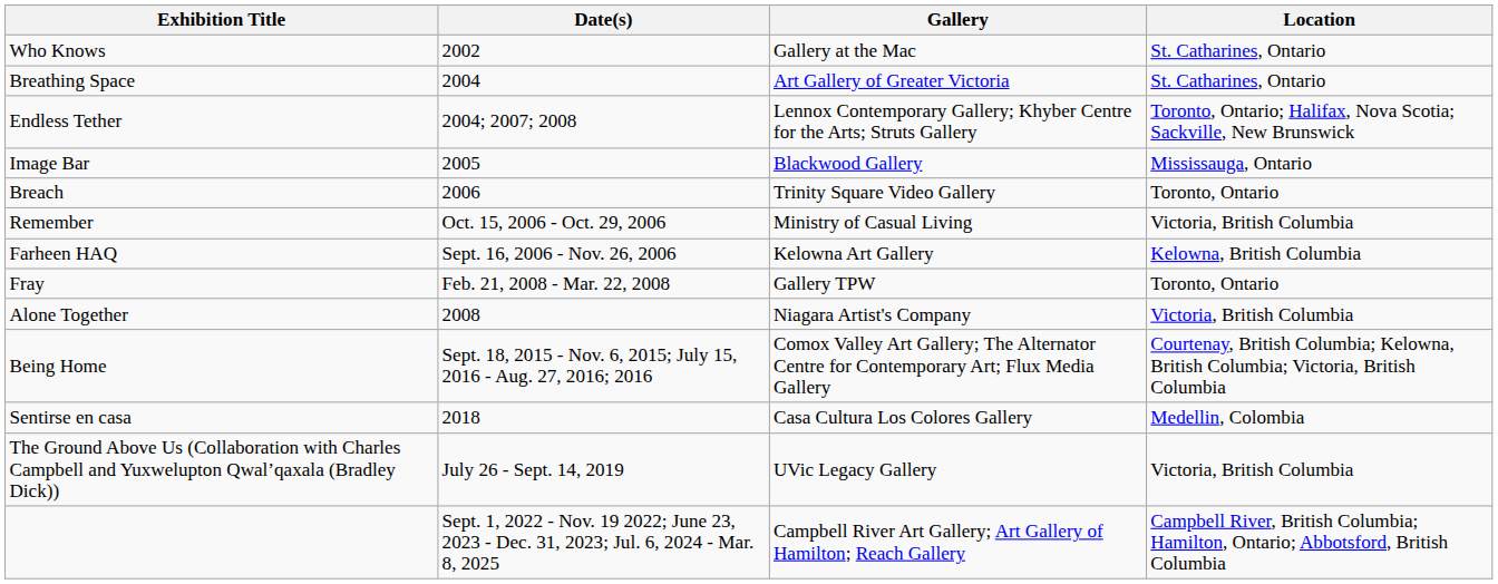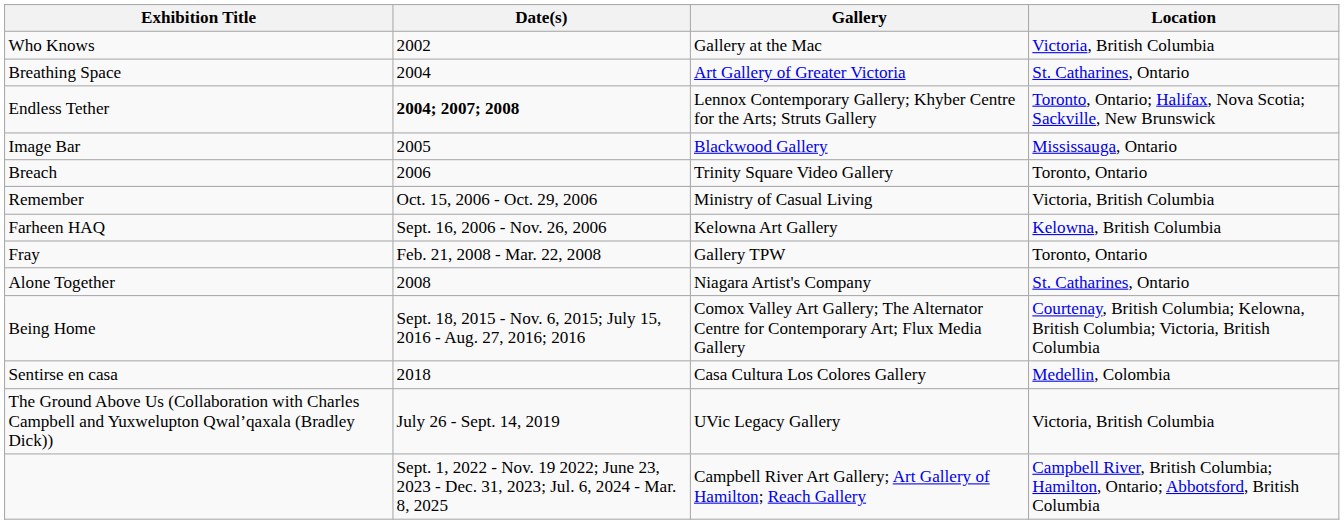Who Knows | Location: St. Catharines, Ontario -> Victoria, British Columbia
Endless Tether | Date(s): normal -> bold
Alone Together | Location: Victoria, British Columbia -> St. Catharines, Ontario
